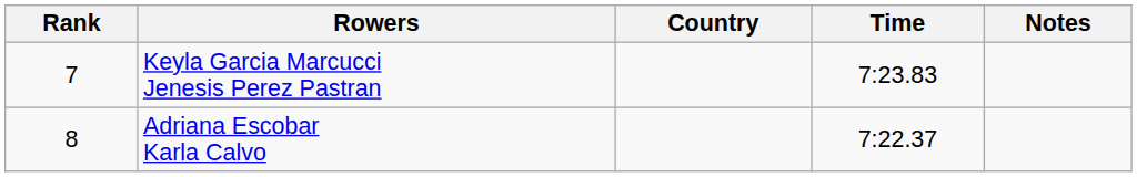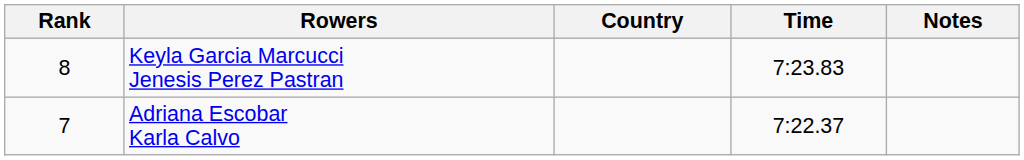Keyla Garcia Marcucci Jenesis Perez Pastran | Rank: 7 -> 8
Adriana Escobar Karla Calvo | Rank: 8 -> 7
